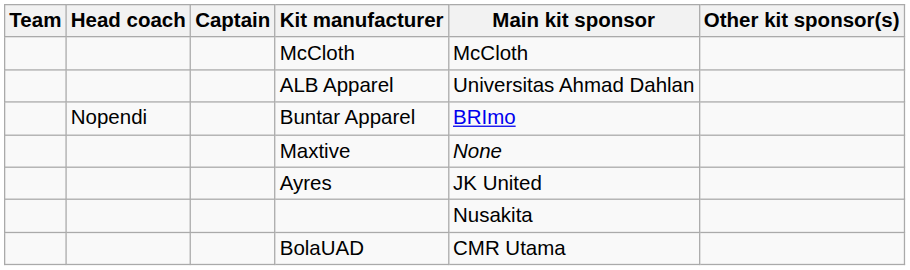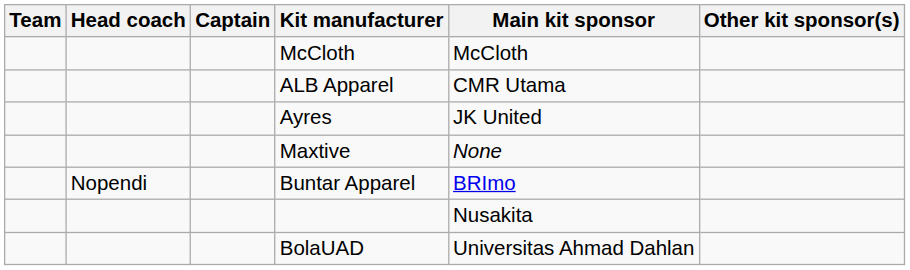ALB Apparel | Main kit sponsor: Universitas Ahmad Dahlan -> CMR Utama
rows swapped: Ayres <-> Buntar Apparel
BolaUAD | Main kit sponsor: CMR Utama -> Universitas Ahmad Dahlan
